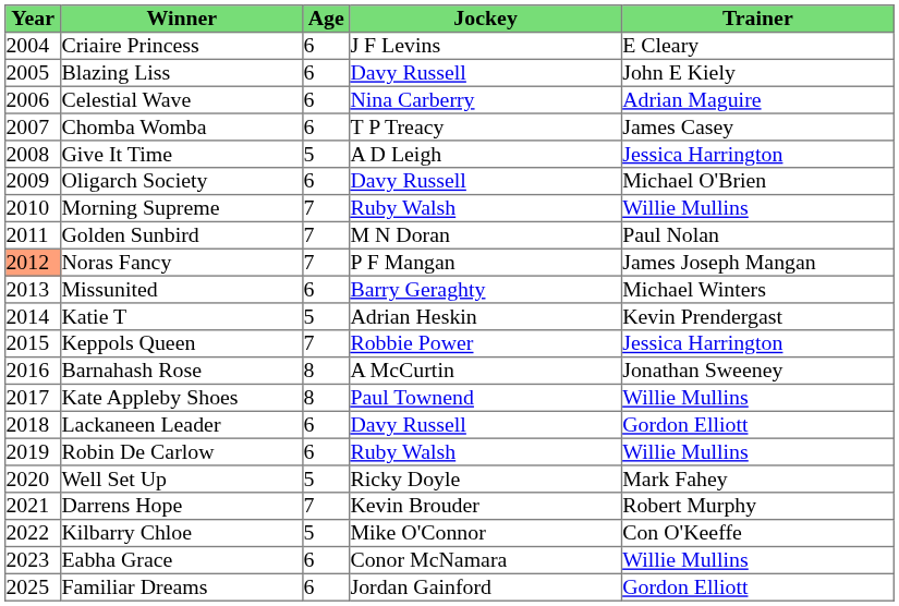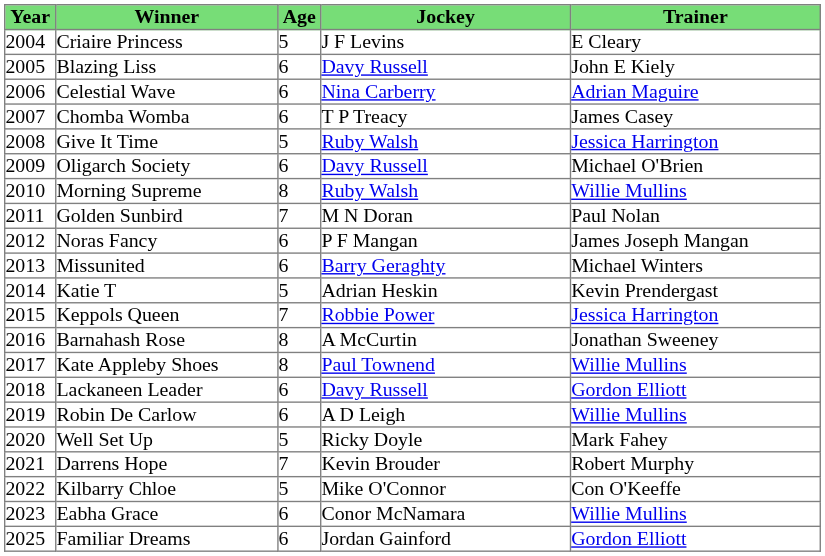Criaire Princess | Age: 6 -> 5
Give It Time | Jockey: A D Leigh -> Ruby Walsh
Morning Supreme | Age: 7 -> 8
Noras Fancy | Year: lightsalmon background -> no background
Noras Fancy | Age: 7 -> 6
Robin De Carlow | Jockey: Ruby Walsh -> A D Leigh
